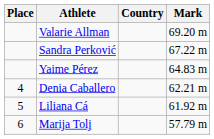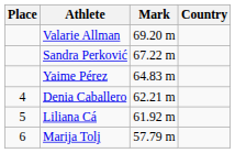columns swapped: Country <-> Mark
